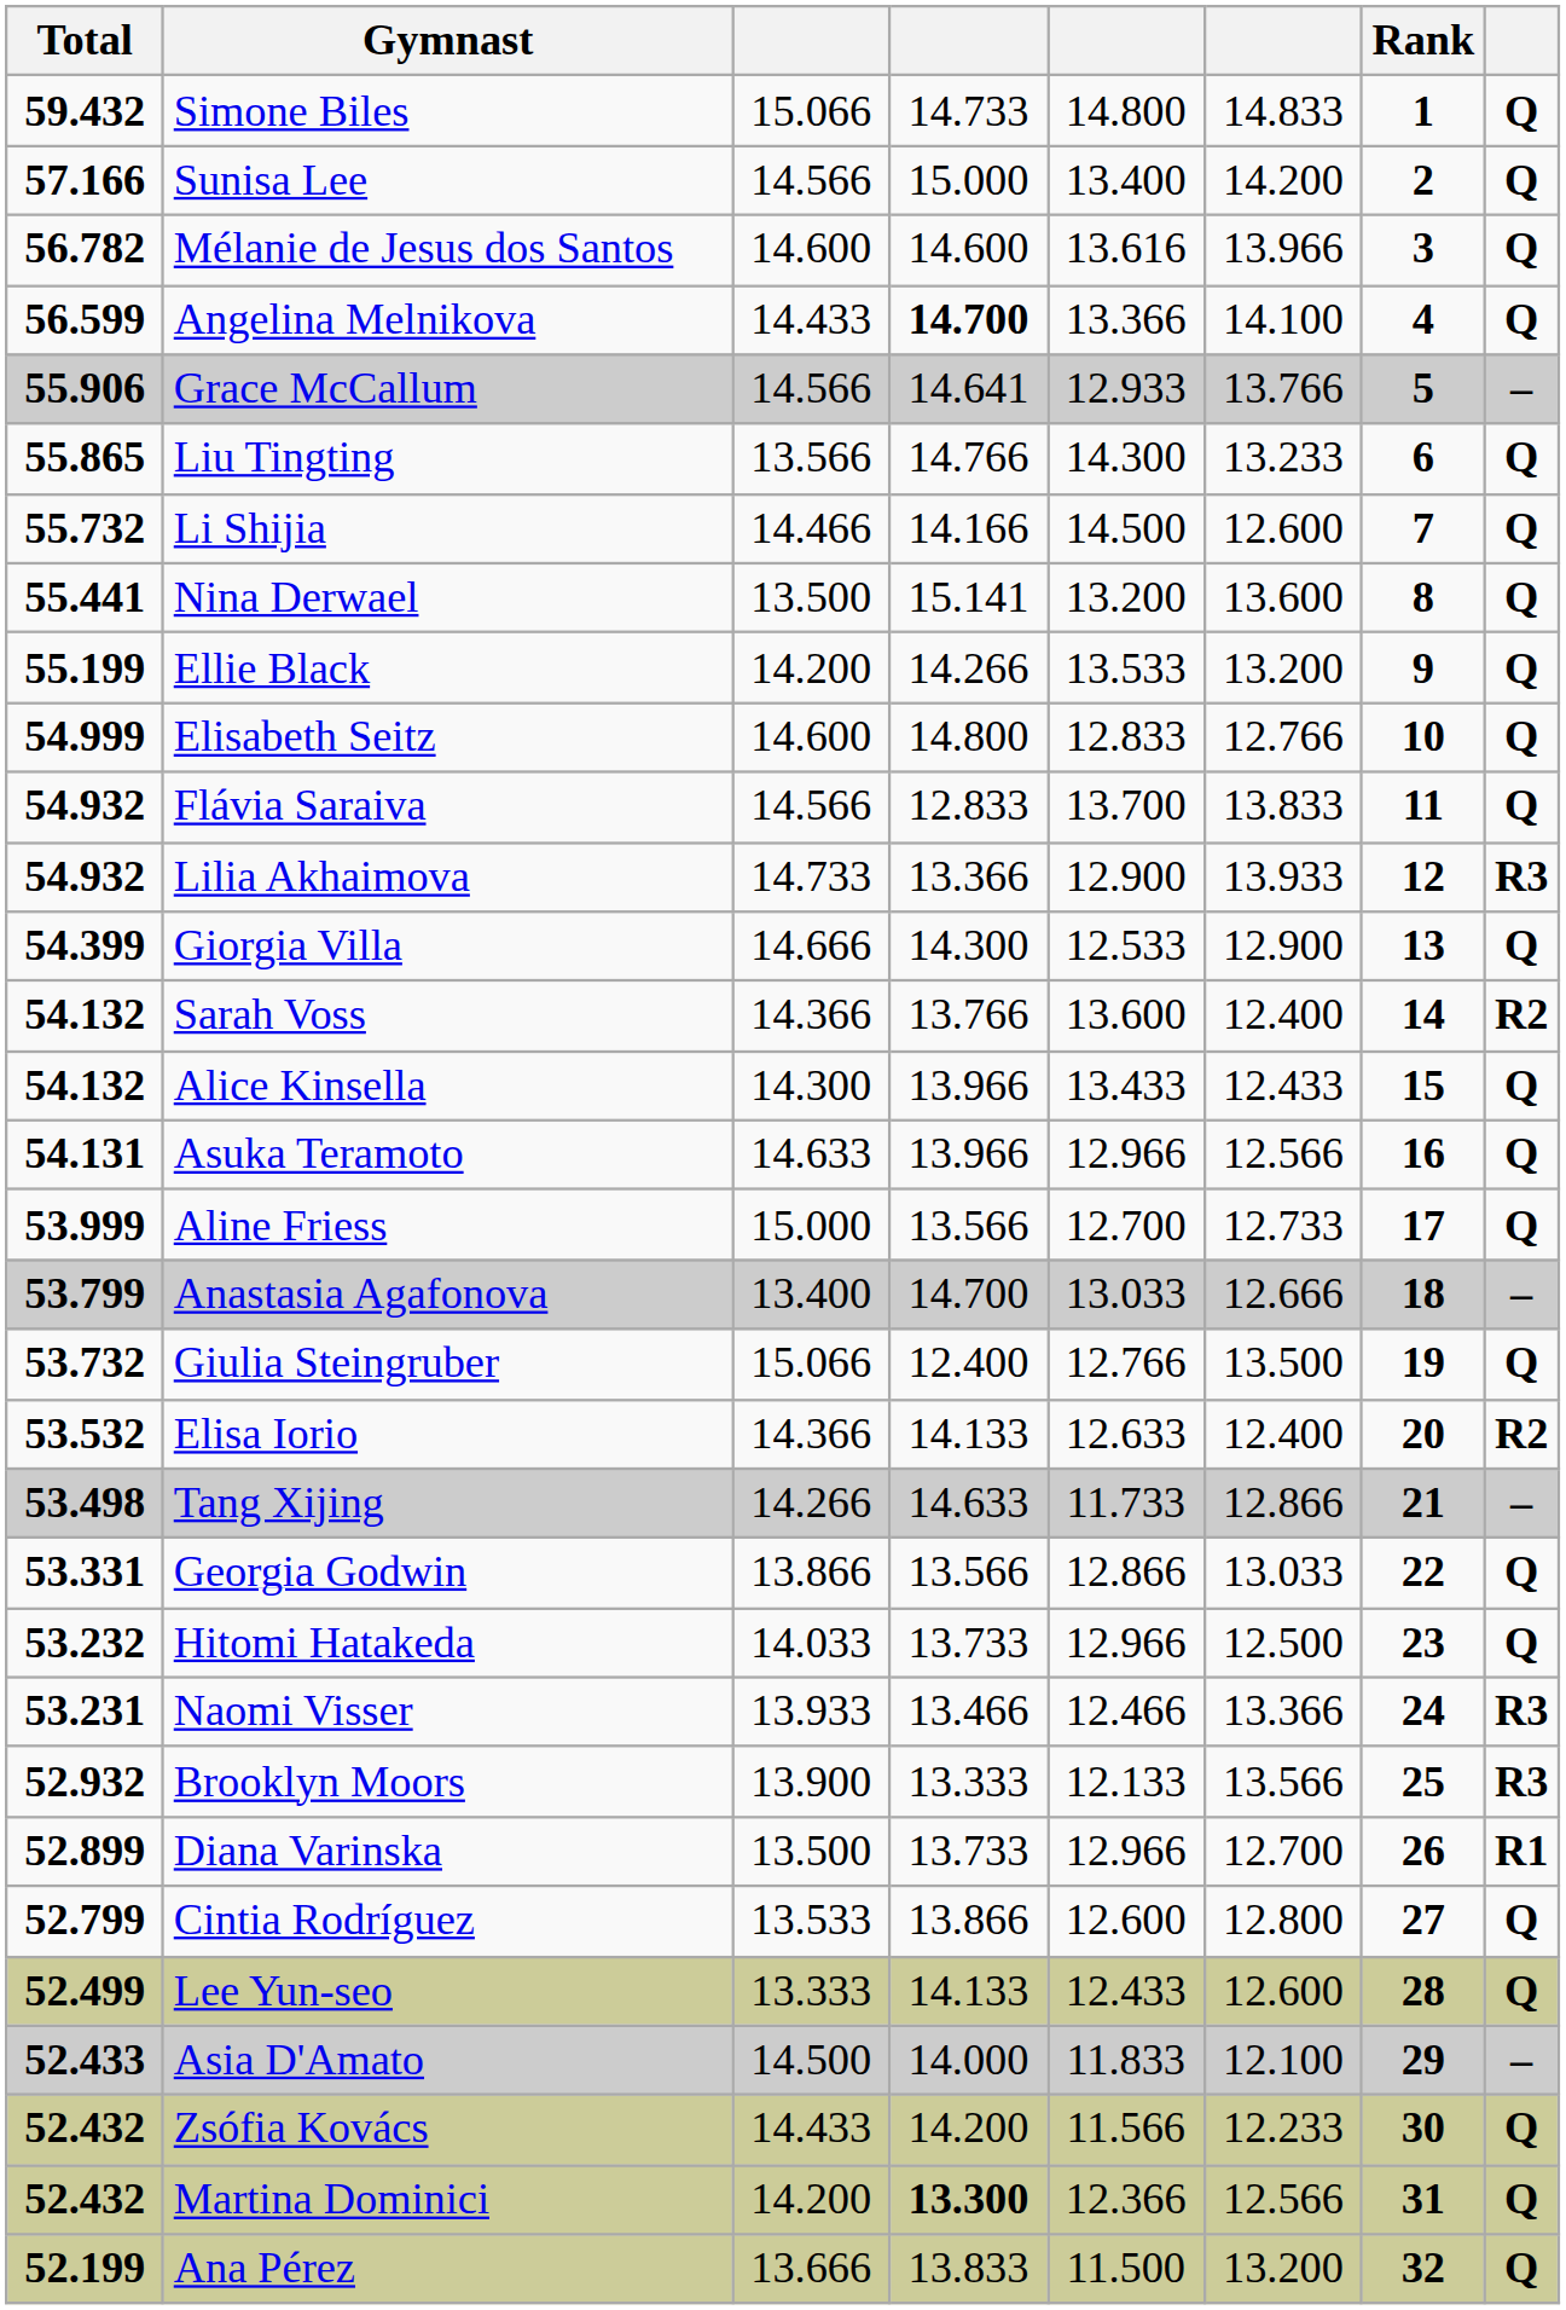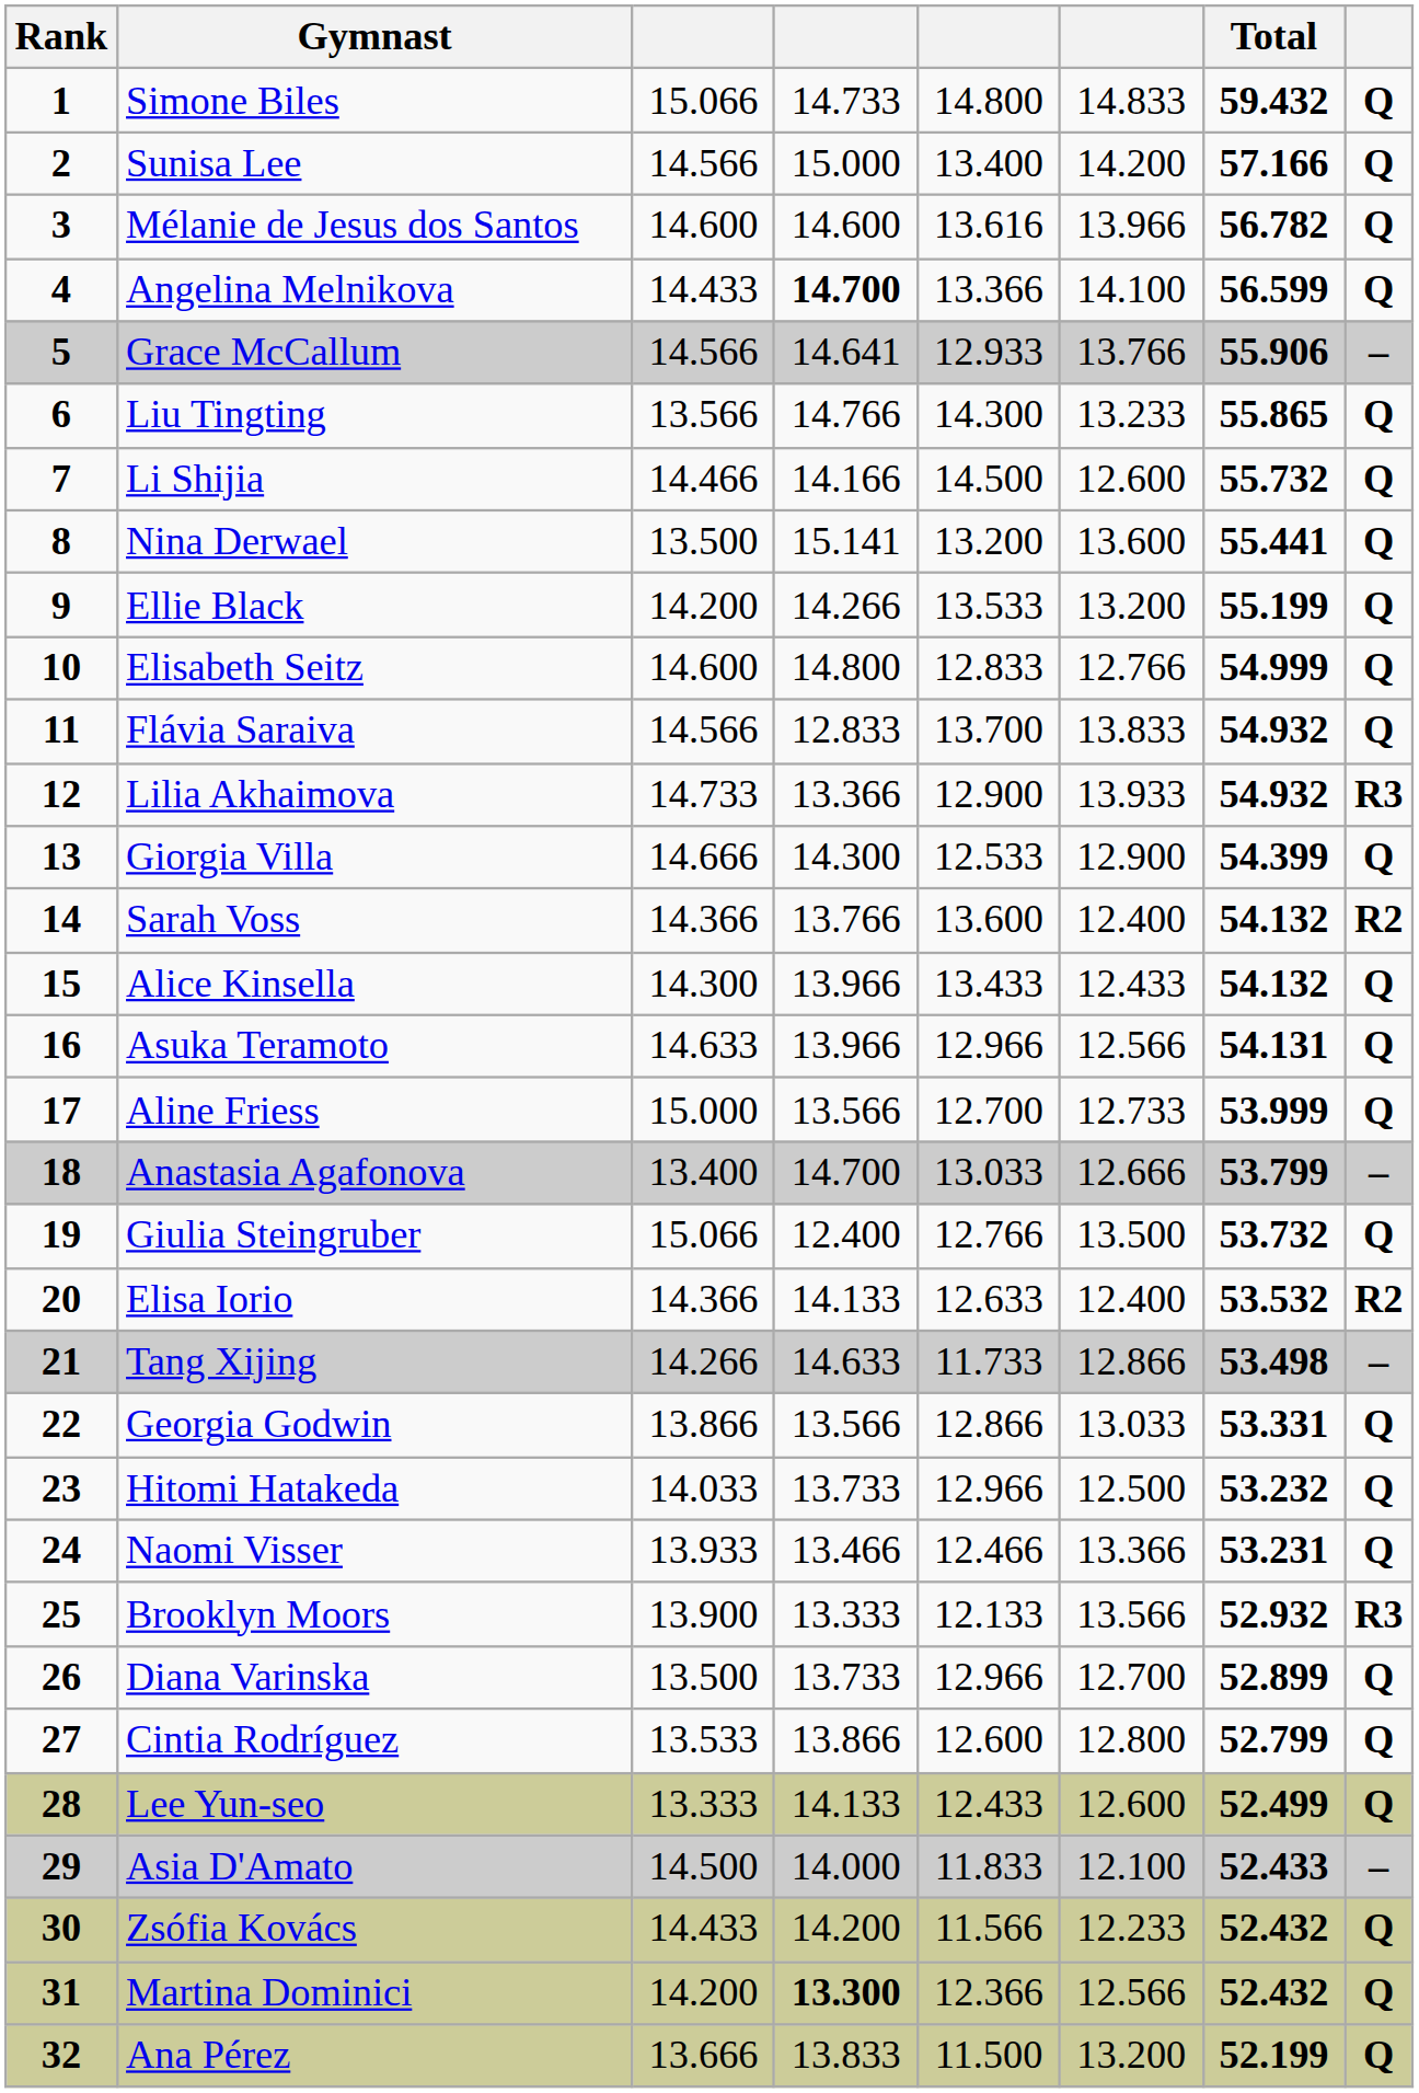columns swapped: Rank <-> Total
Naomi Visser | column 8: R3 -> Q
Diana Varinska | column 8: R1 -> Q
